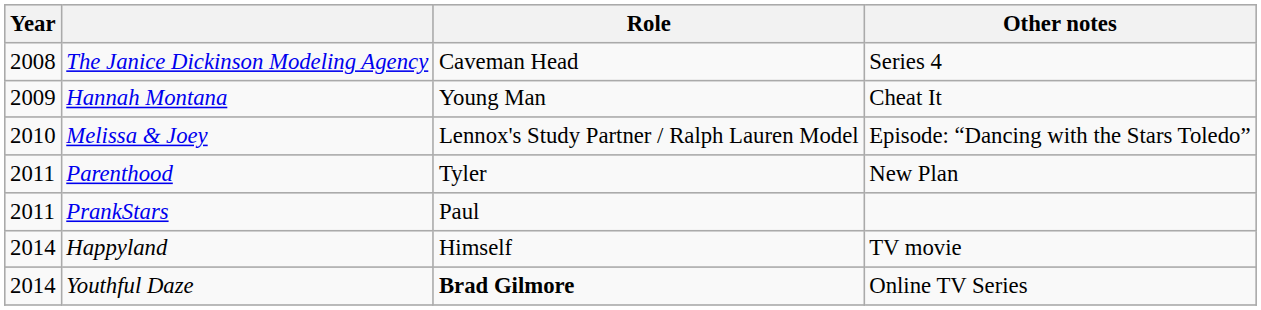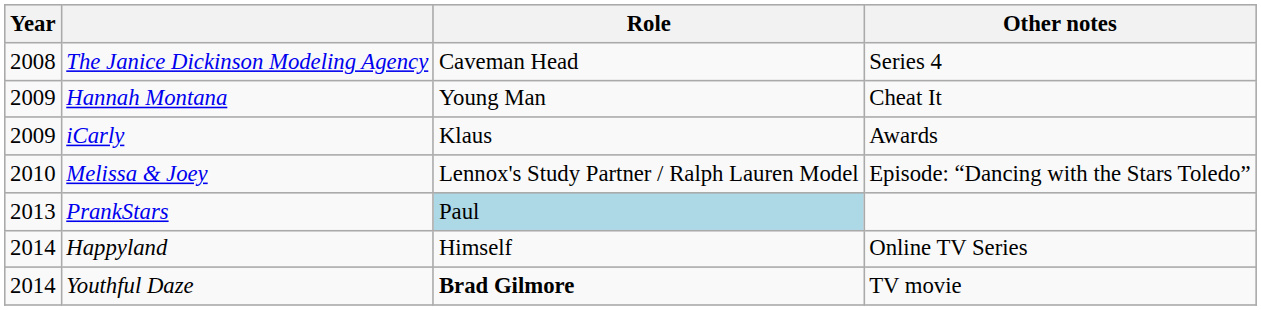+ row: 2009 | iCarly | Klaus | Awards
- row: 2011 | Parenthood | Tyler | New Plan
PrankStars | Year: 2011 -> 2013
PrankStars | Role: no background -> lightblue background
Happyland | Other notes: TV movie -> Online TV Series
Youthful Daze | Other notes: Online TV Series -> TV movie
